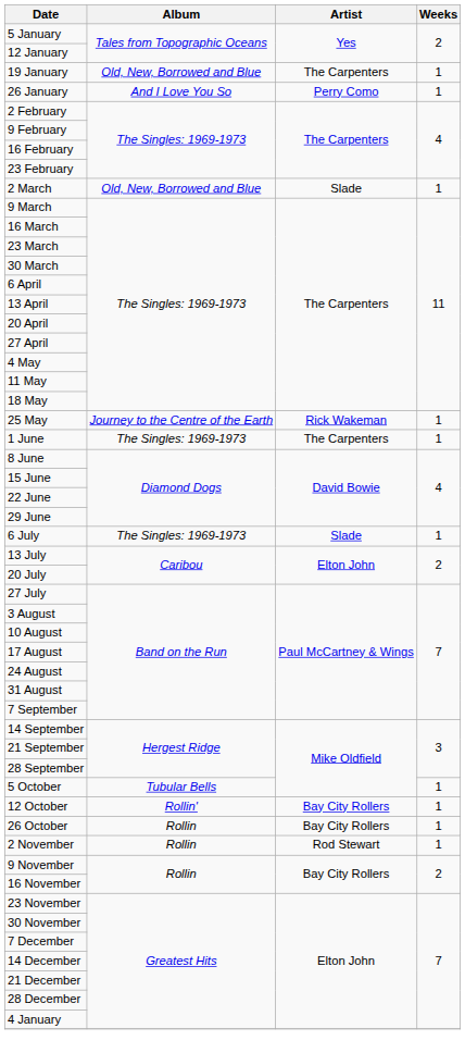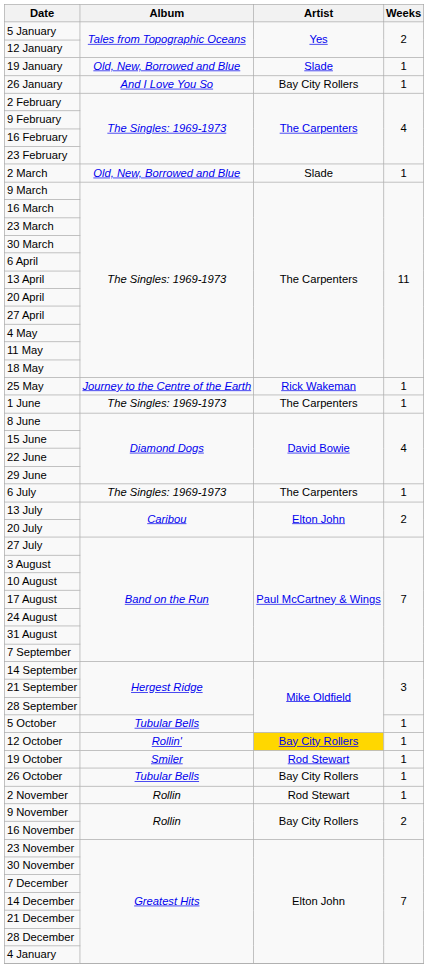19 January | Artist: The Carpenters -> Slade
26 January | Artist: Perry Como -> Bay City Rollers
6 July | Artist: Slade -> The Carpenters
12 October | Artist: no background -> gold background
+ row: 19 October | Smiler | Rod Stewart | 1
26 October | Album: Rollin -> Tubular Bells
